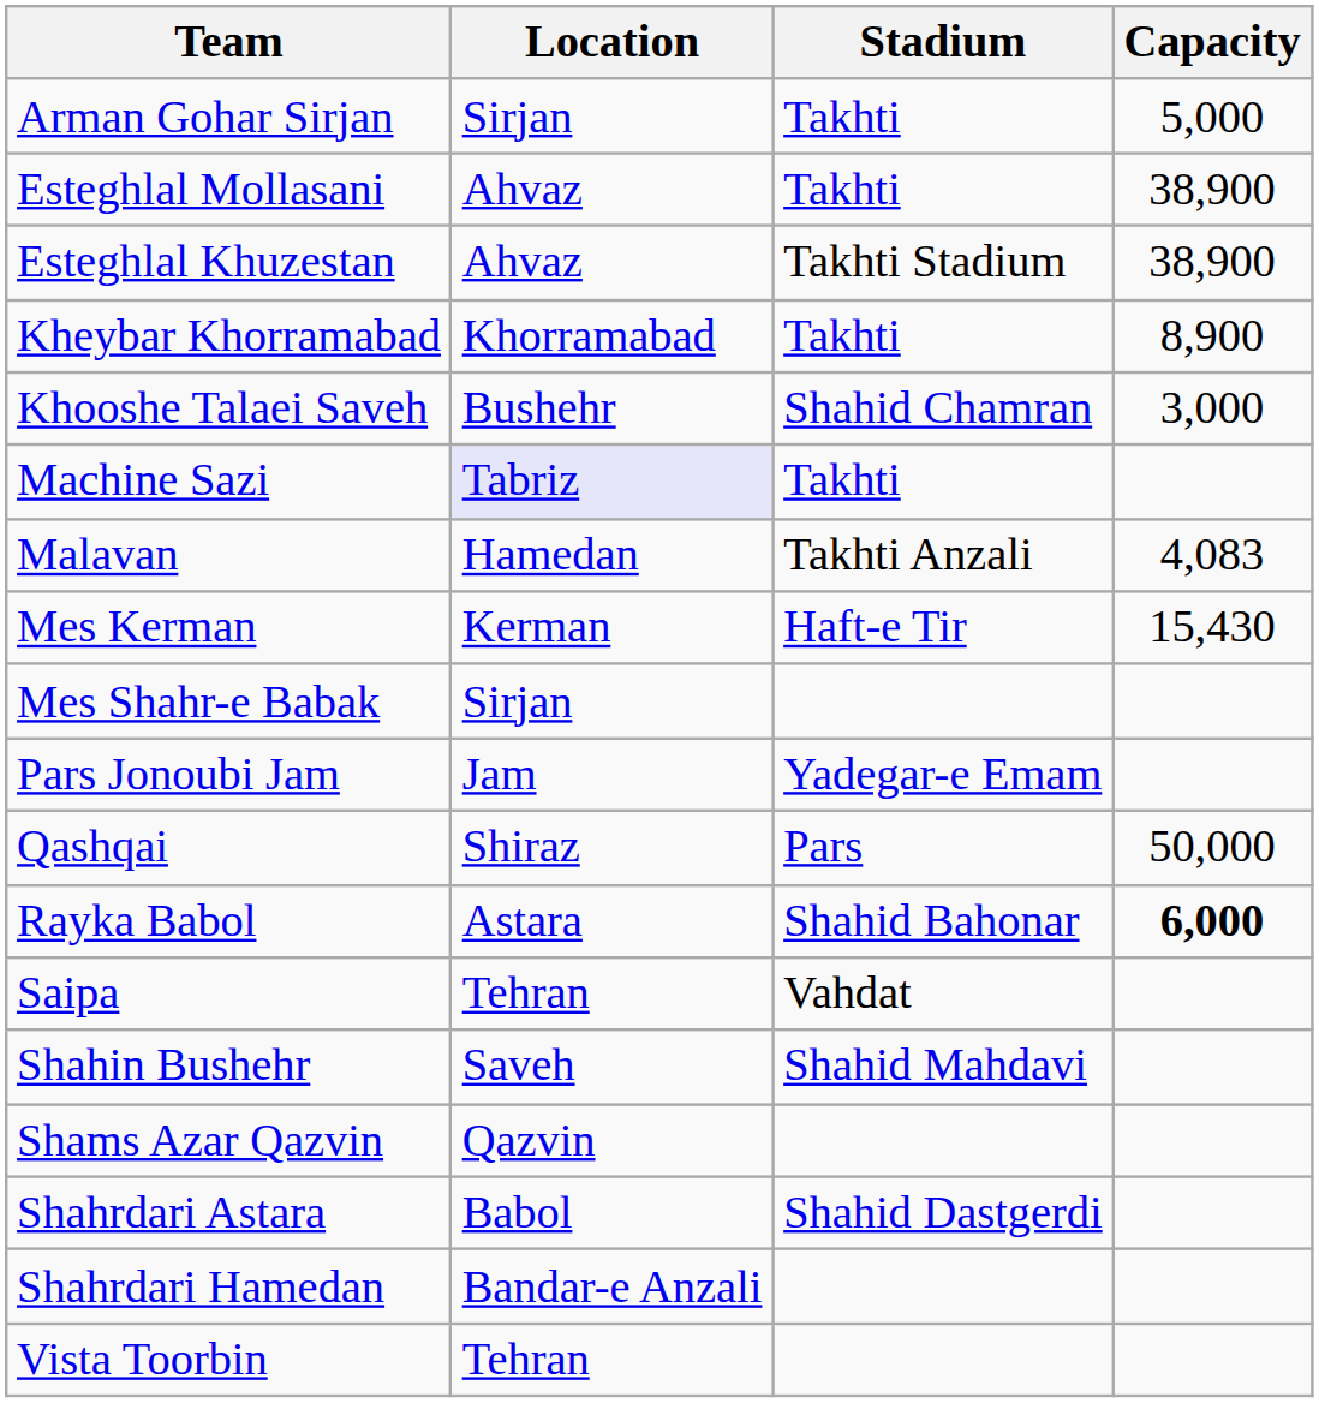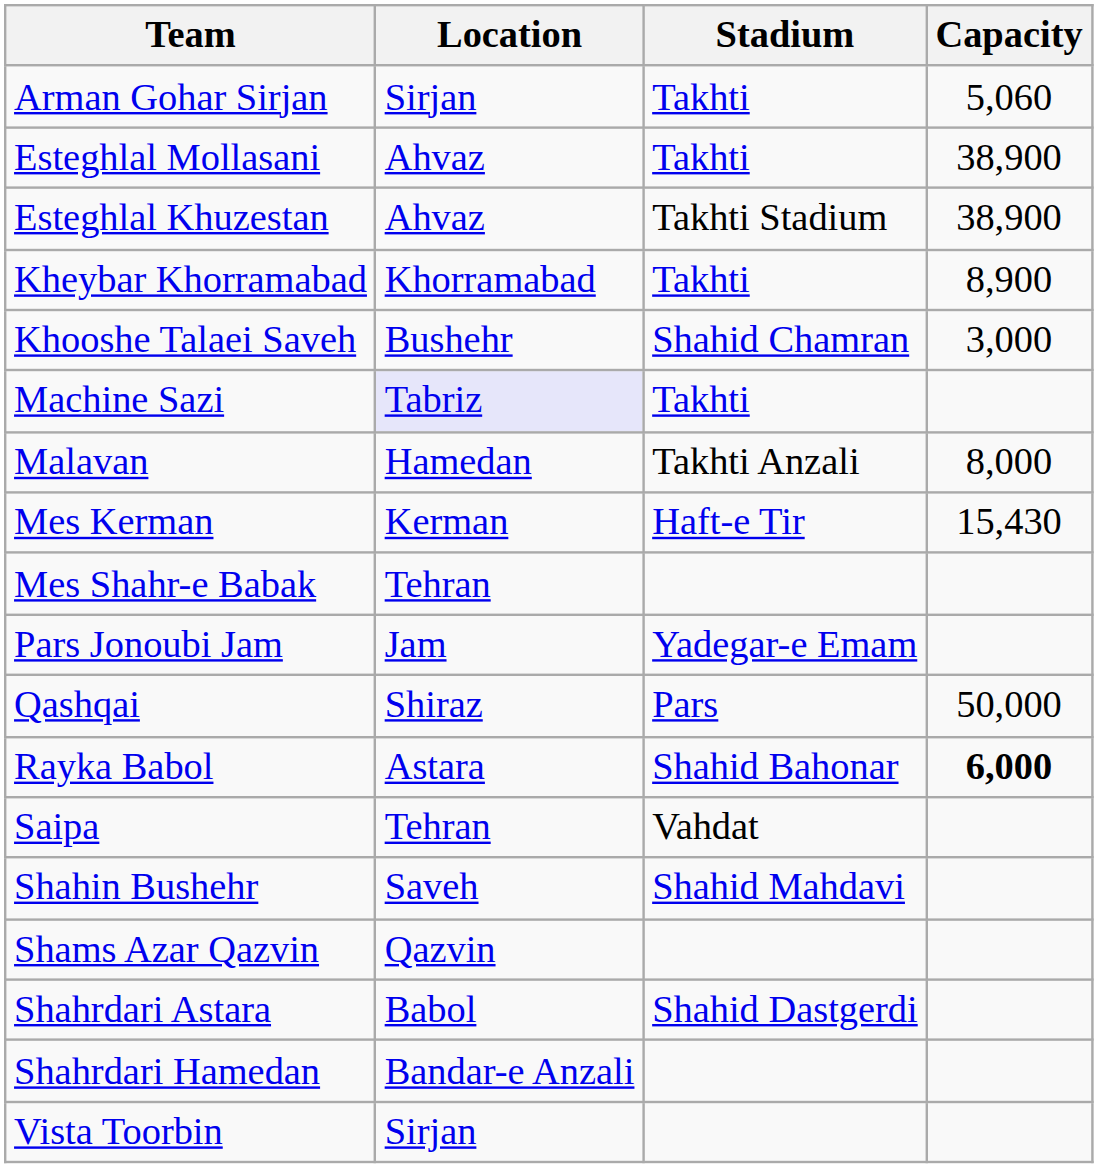Arman Gohar Sirjan | Capacity: 5,000 -> 5,060
Malavan | Capacity: 4,083 -> 8,000
Mes Shahr-e Babak | Location: Sirjan -> Tehran
Vista Toorbin | Location: Tehran -> Sirjan
